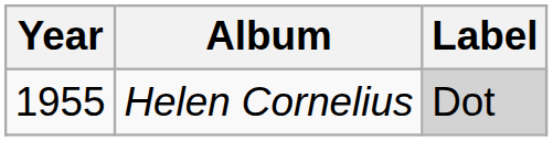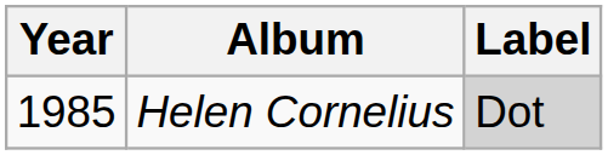Helen Cornelius | Year: 1955 -> 1985
